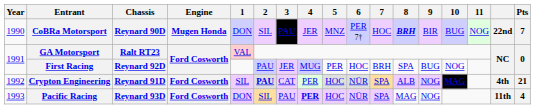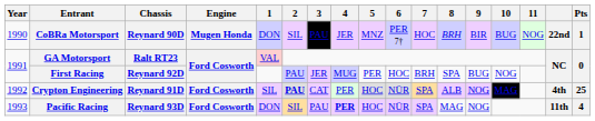CoBRa Motorsport | 8: bold -> normal
CoBRa Motorsport | Pts: 7 -> 1
Crypton Engineering | Pts: 21 -> 25
